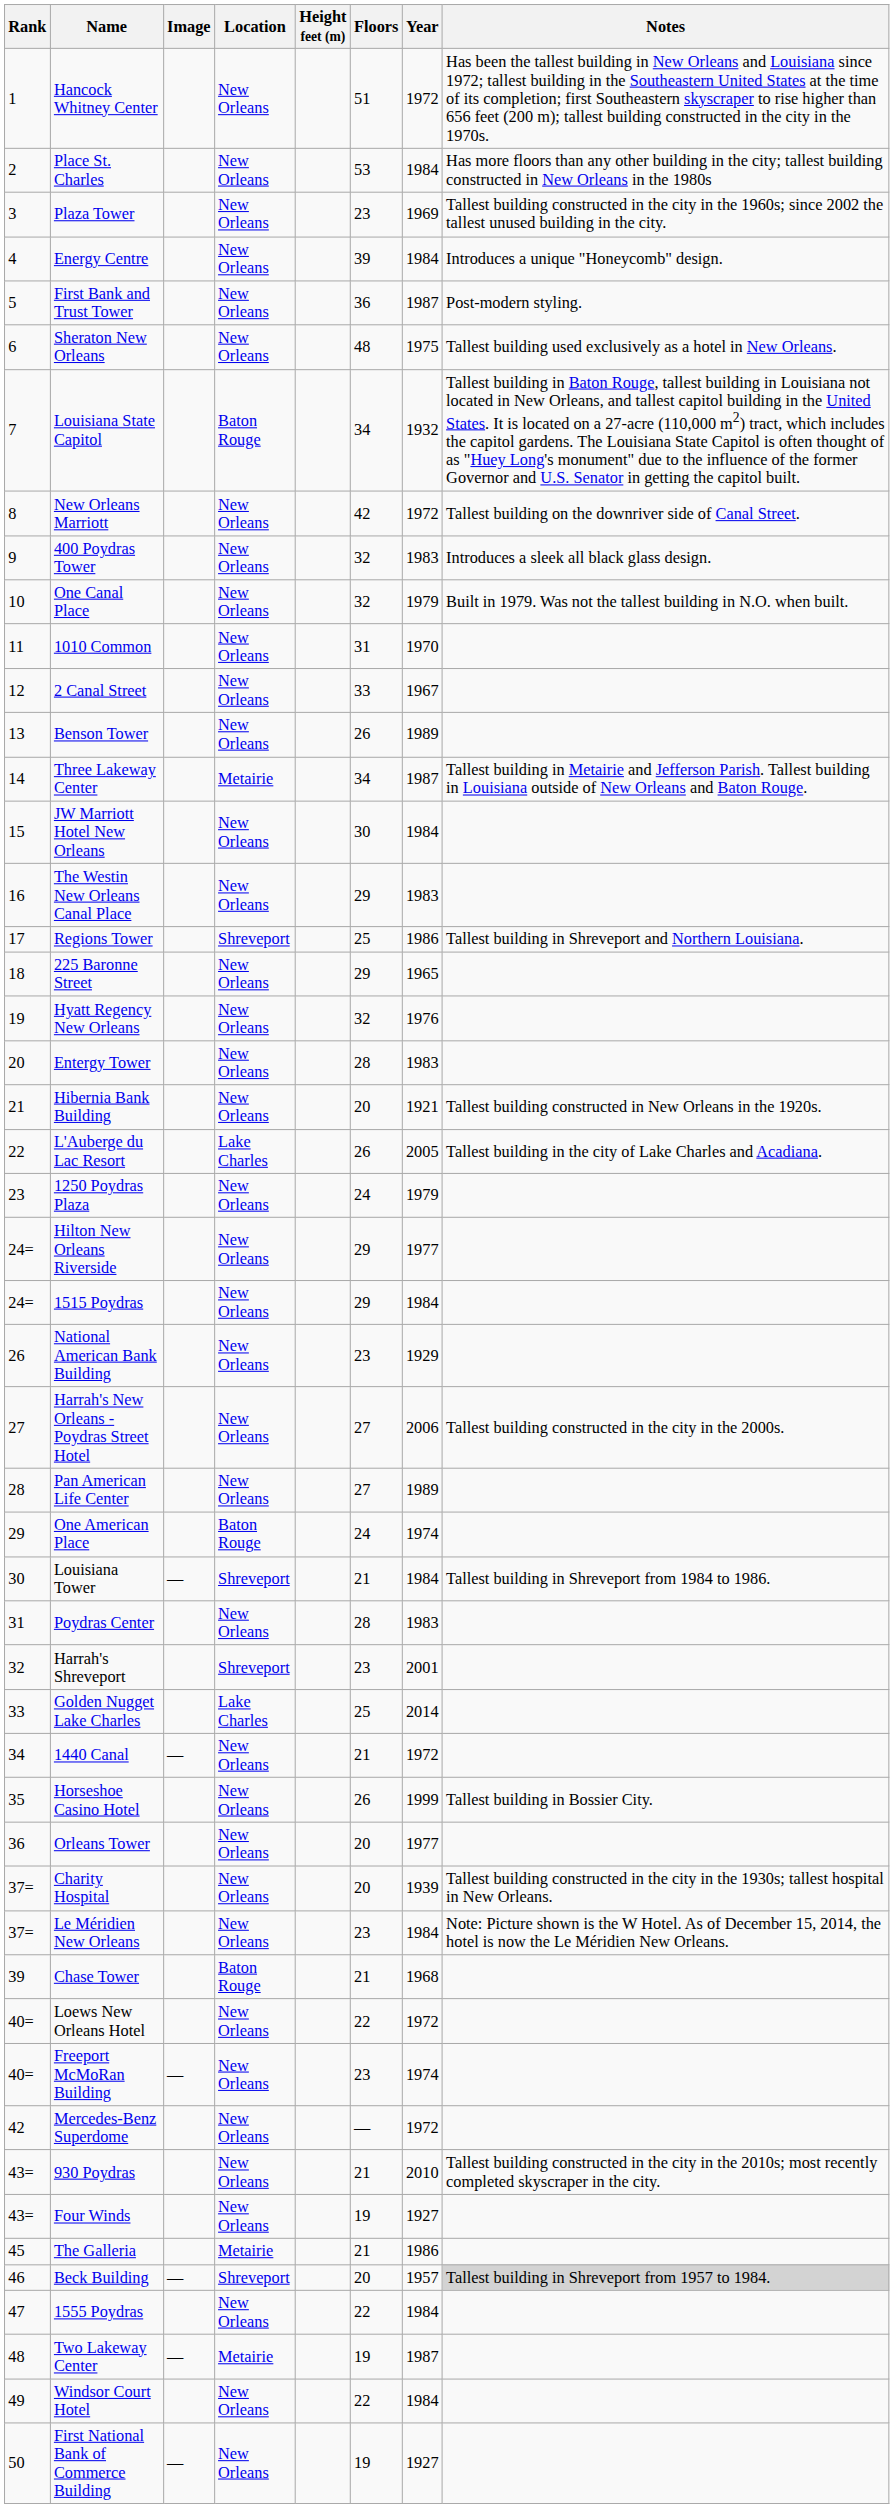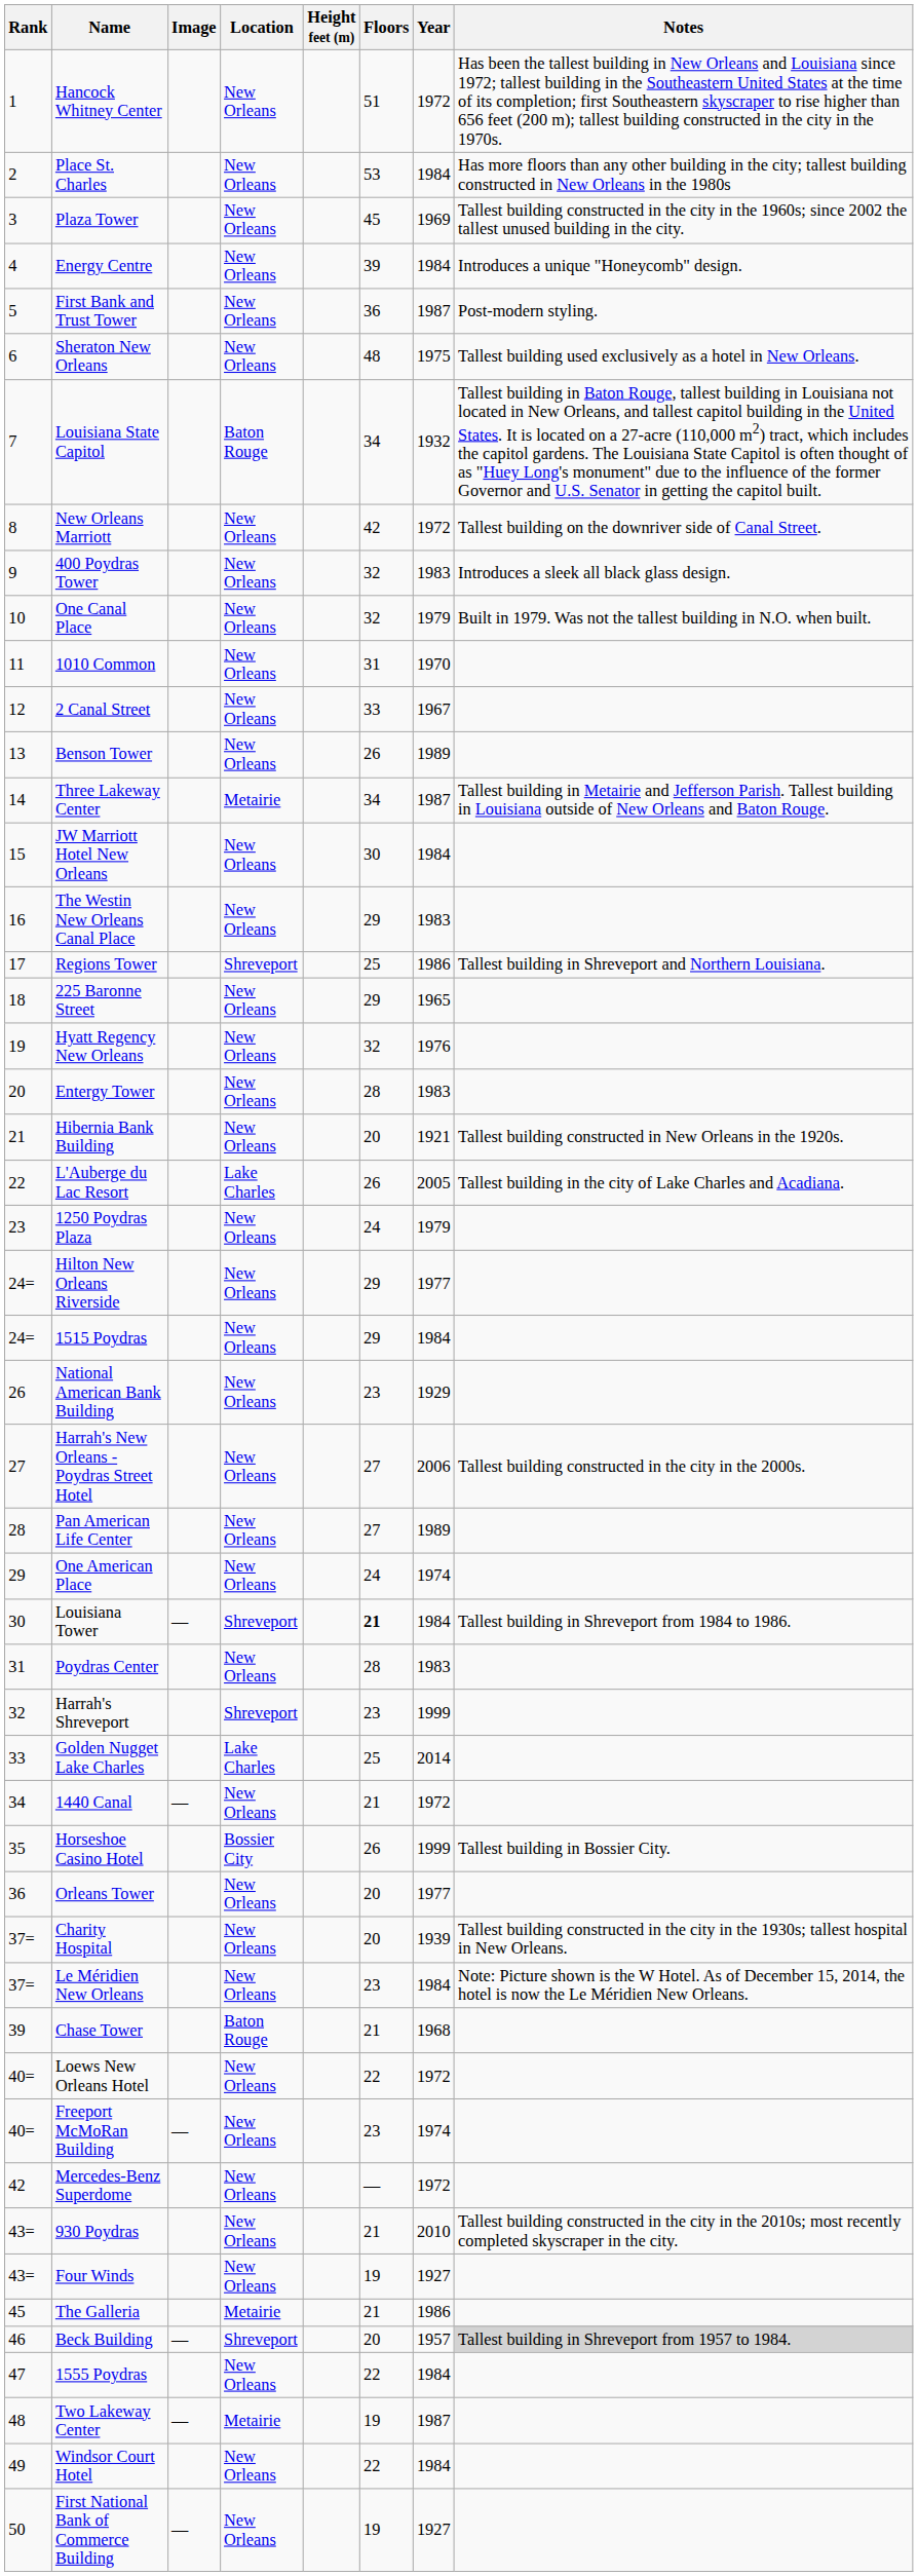Plaza Tower | Floors: 23 -> 45
One American Place | Location: Baton Rouge -> New Orleans
Louisiana Tower | Floors: normal -> bold
Harrah's Shreveport | Year: 2001 -> 1999
Horseshoe Casino Hotel | Location: New Orleans -> Bossier City
